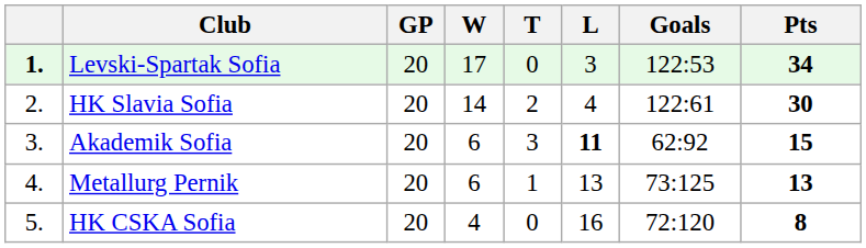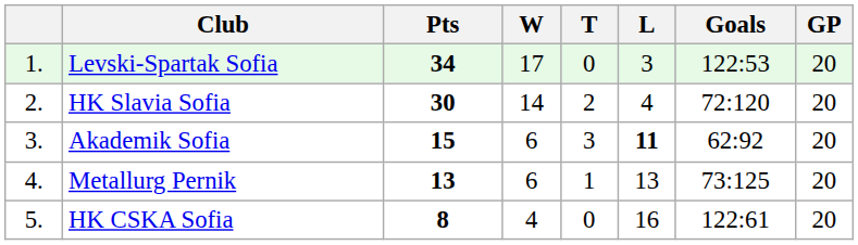columns swapped: GP <-> Pts
Levski-Spartak Sofia | column 1: bold -> normal
HK Slavia Sofia | Goals: 122:61 -> 72:120
HK CSKA Sofia | Goals: 72:120 -> 122:61
